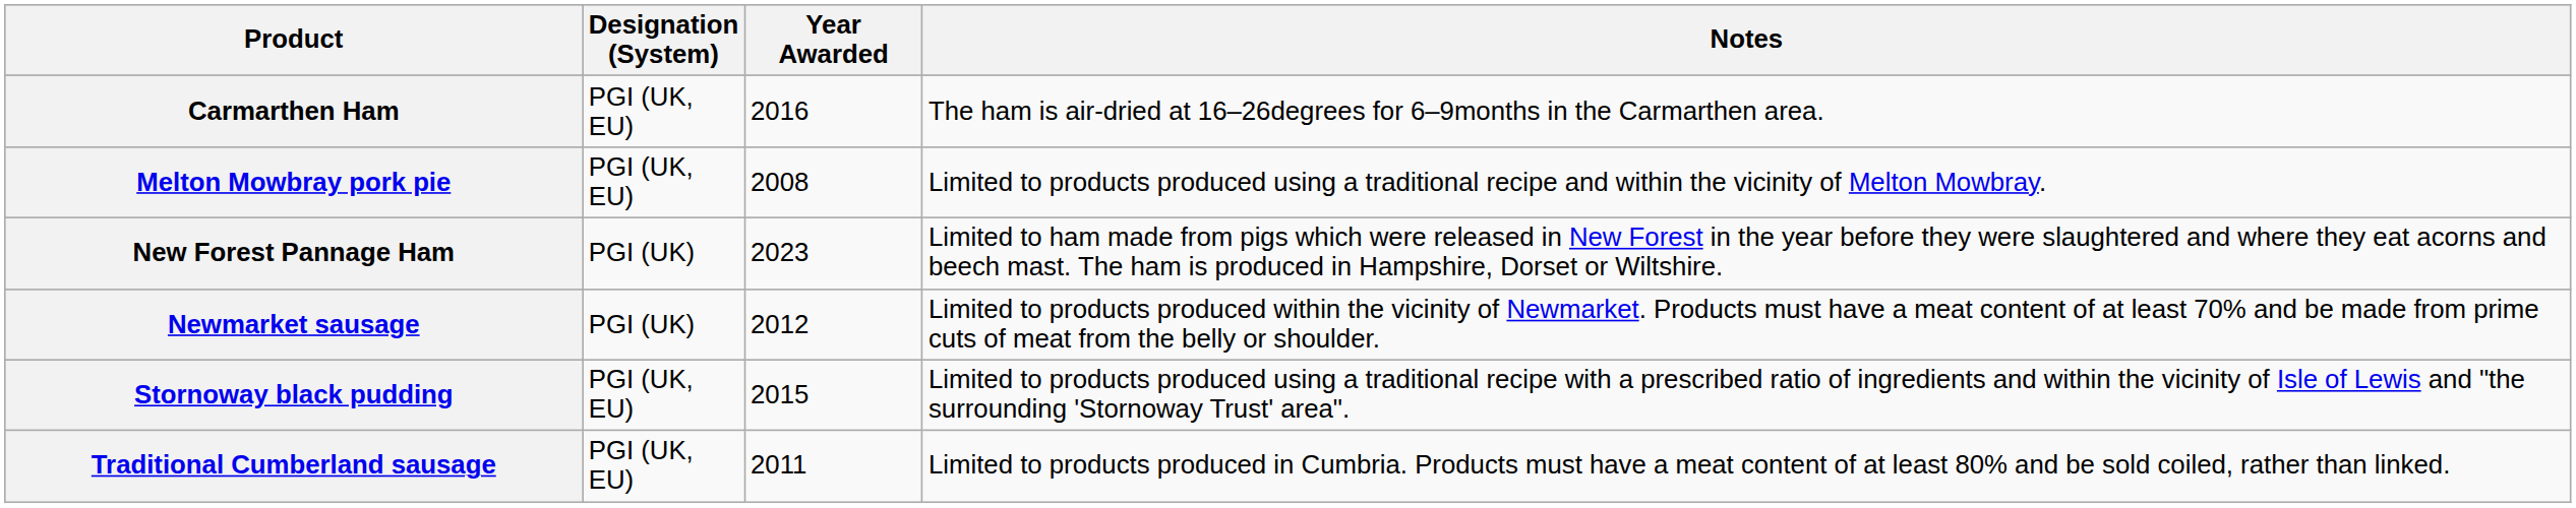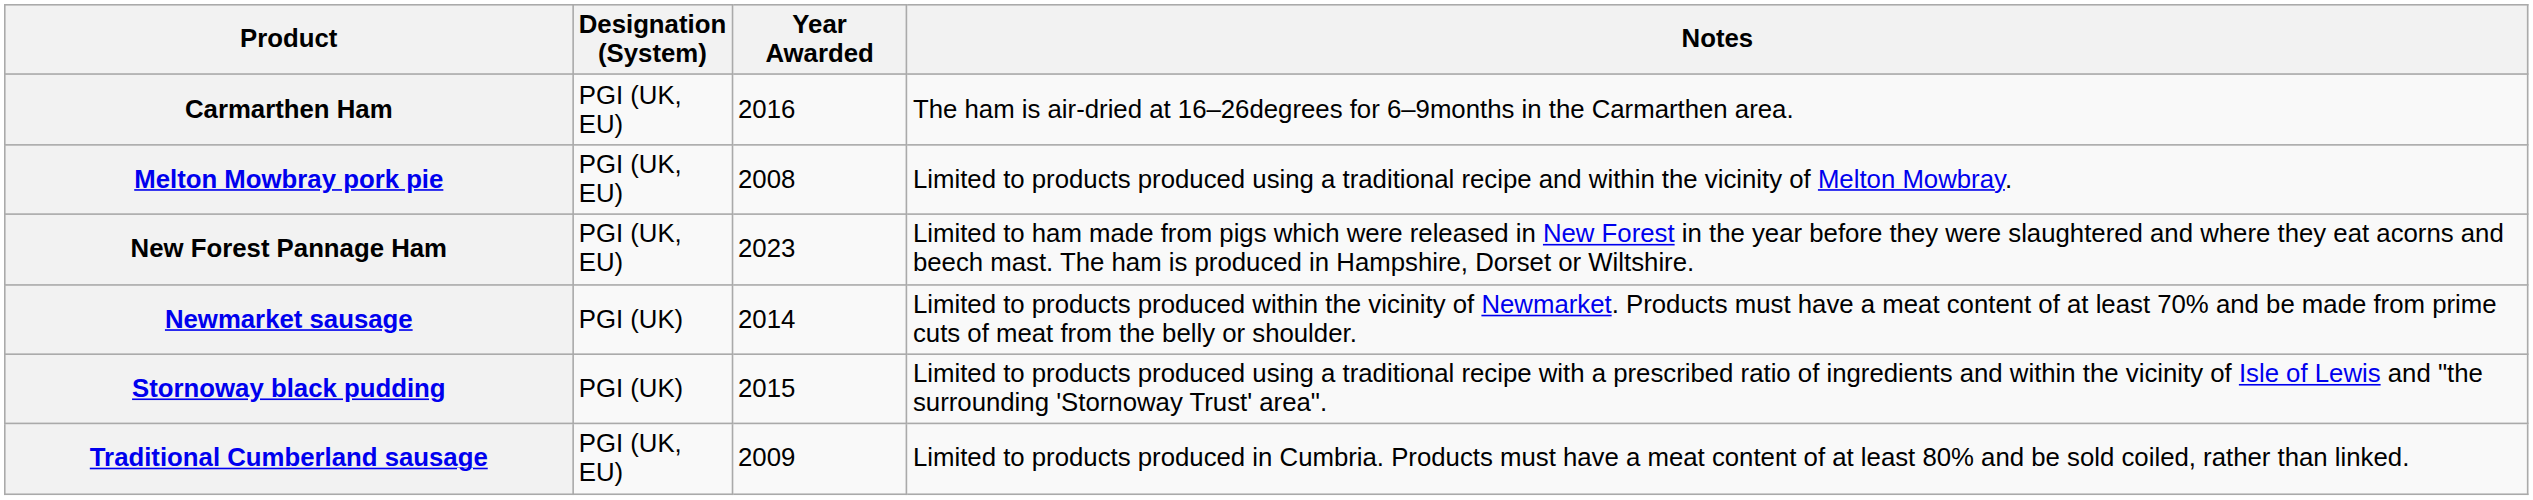New Forest Pannage Ham | Designation (System): PGI (UK) -> PGI (UK, EU)
Newmarket sausage | Year Awarded: 2012 -> 2014
Stornoway black pudding | Designation (System): PGI (UK, EU) -> PGI (UK)
Traditional Cumberland sausage | Year Awarded: 2011 -> 2009
